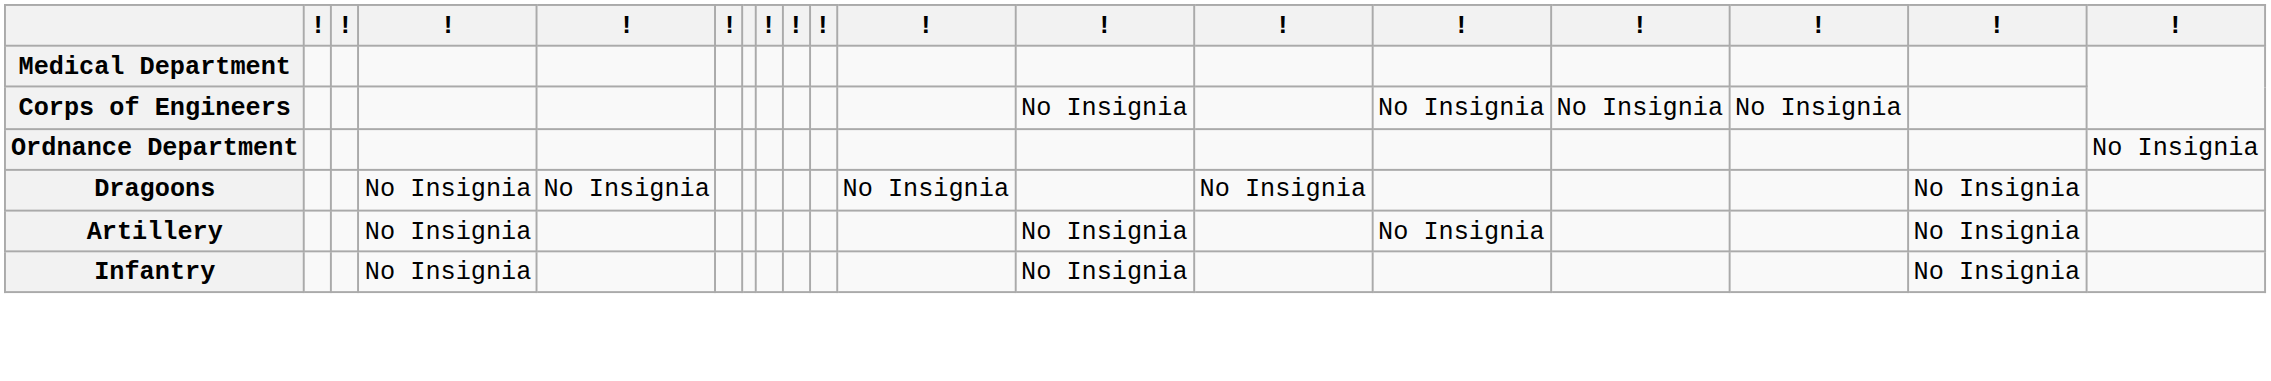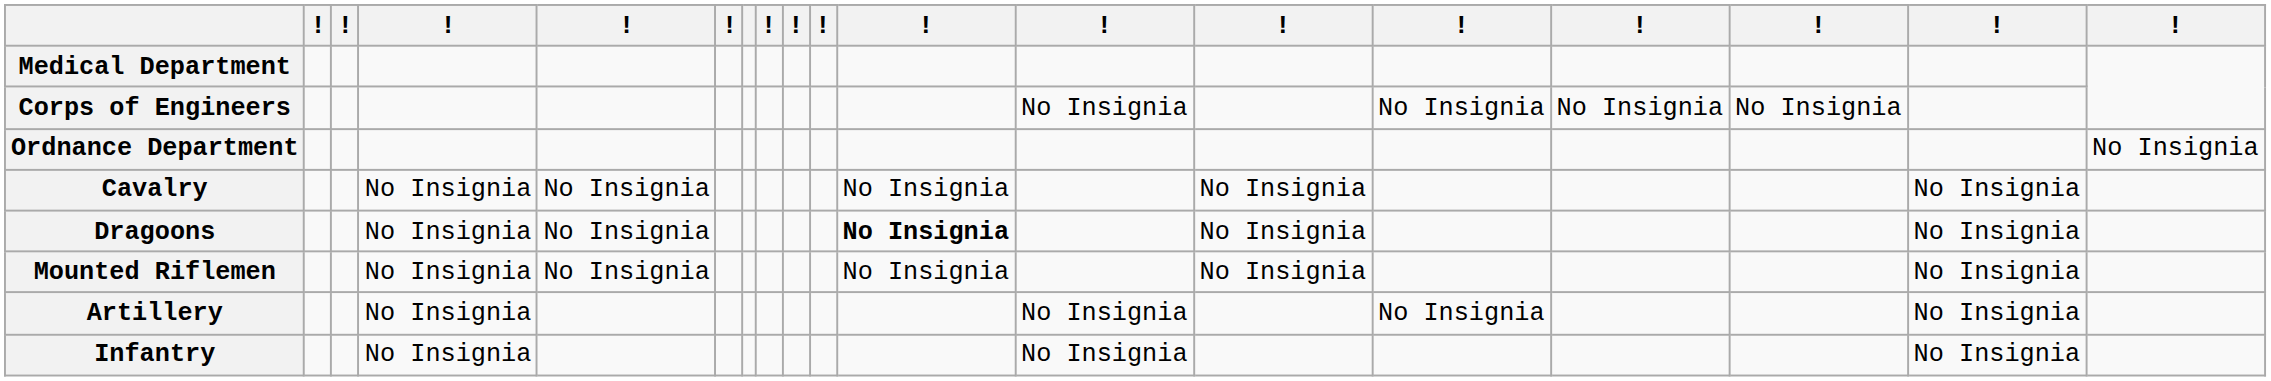+ row: Cavalry | No Insignia | No Insignia | No Insignia | No Insignia | No Insignia
Dragoons | column 11: normal -> bold
+ row: Mounted Riflemen | No Insignia | No Insignia | No Insignia | No Insignia | No Insignia
